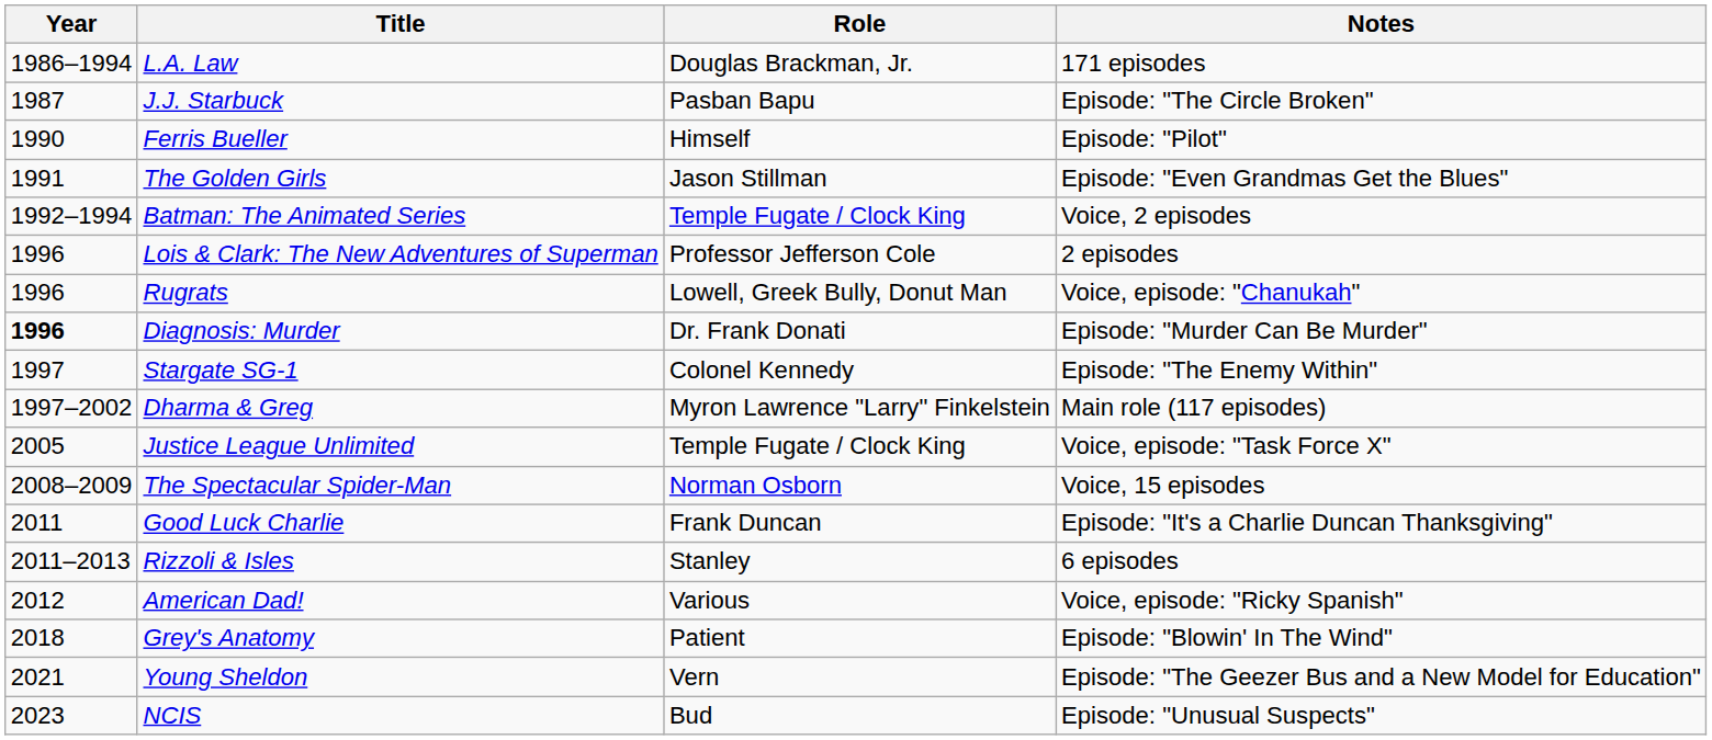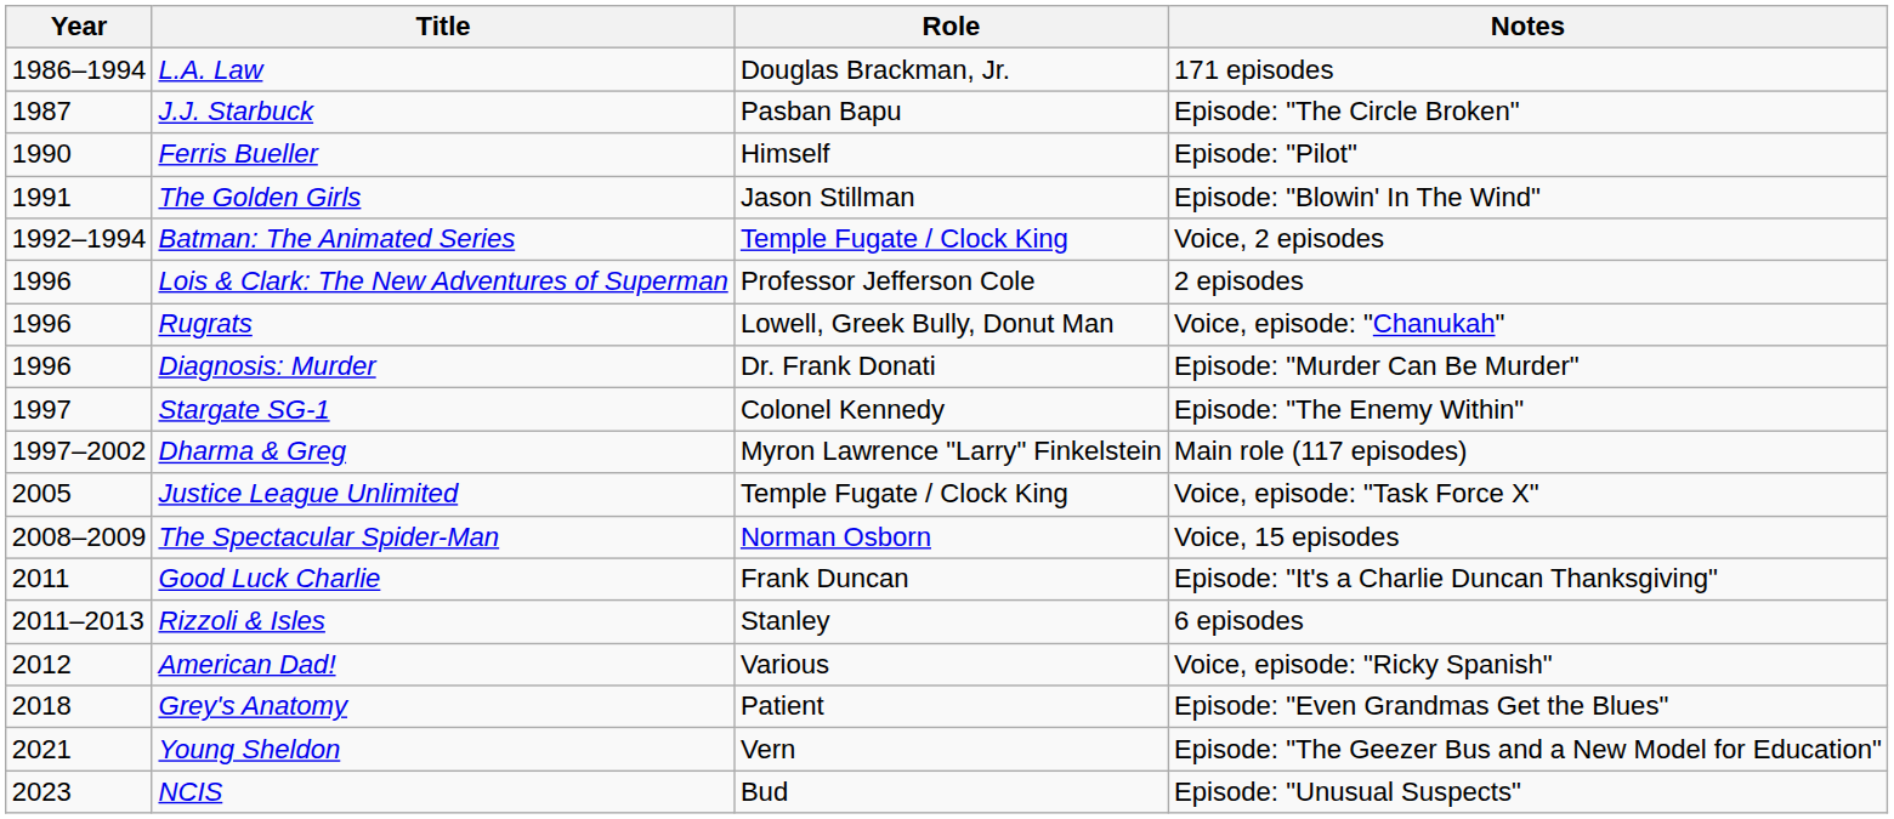The Golden Girls | Notes: Episode: "Even Grandmas Get the Blues" -> Episode: "Blowin' In The Wind"
Diagnosis: Murder | Year: bold -> normal
Grey's Anatomy | Notes: Episode: "Blowin' In The Wind" -> Episode: "Even Grandmas Get the Blues"
